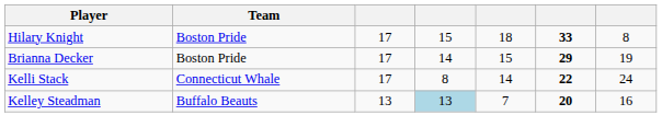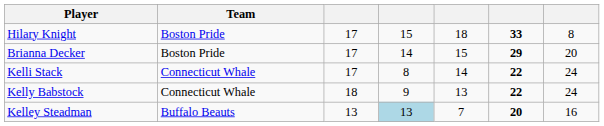Brianna Decker | column 7: 19 -> 20
+ row: Kelly Babstock | Connecticut Whale | 18 | 9 | 13 | 22 | 24
